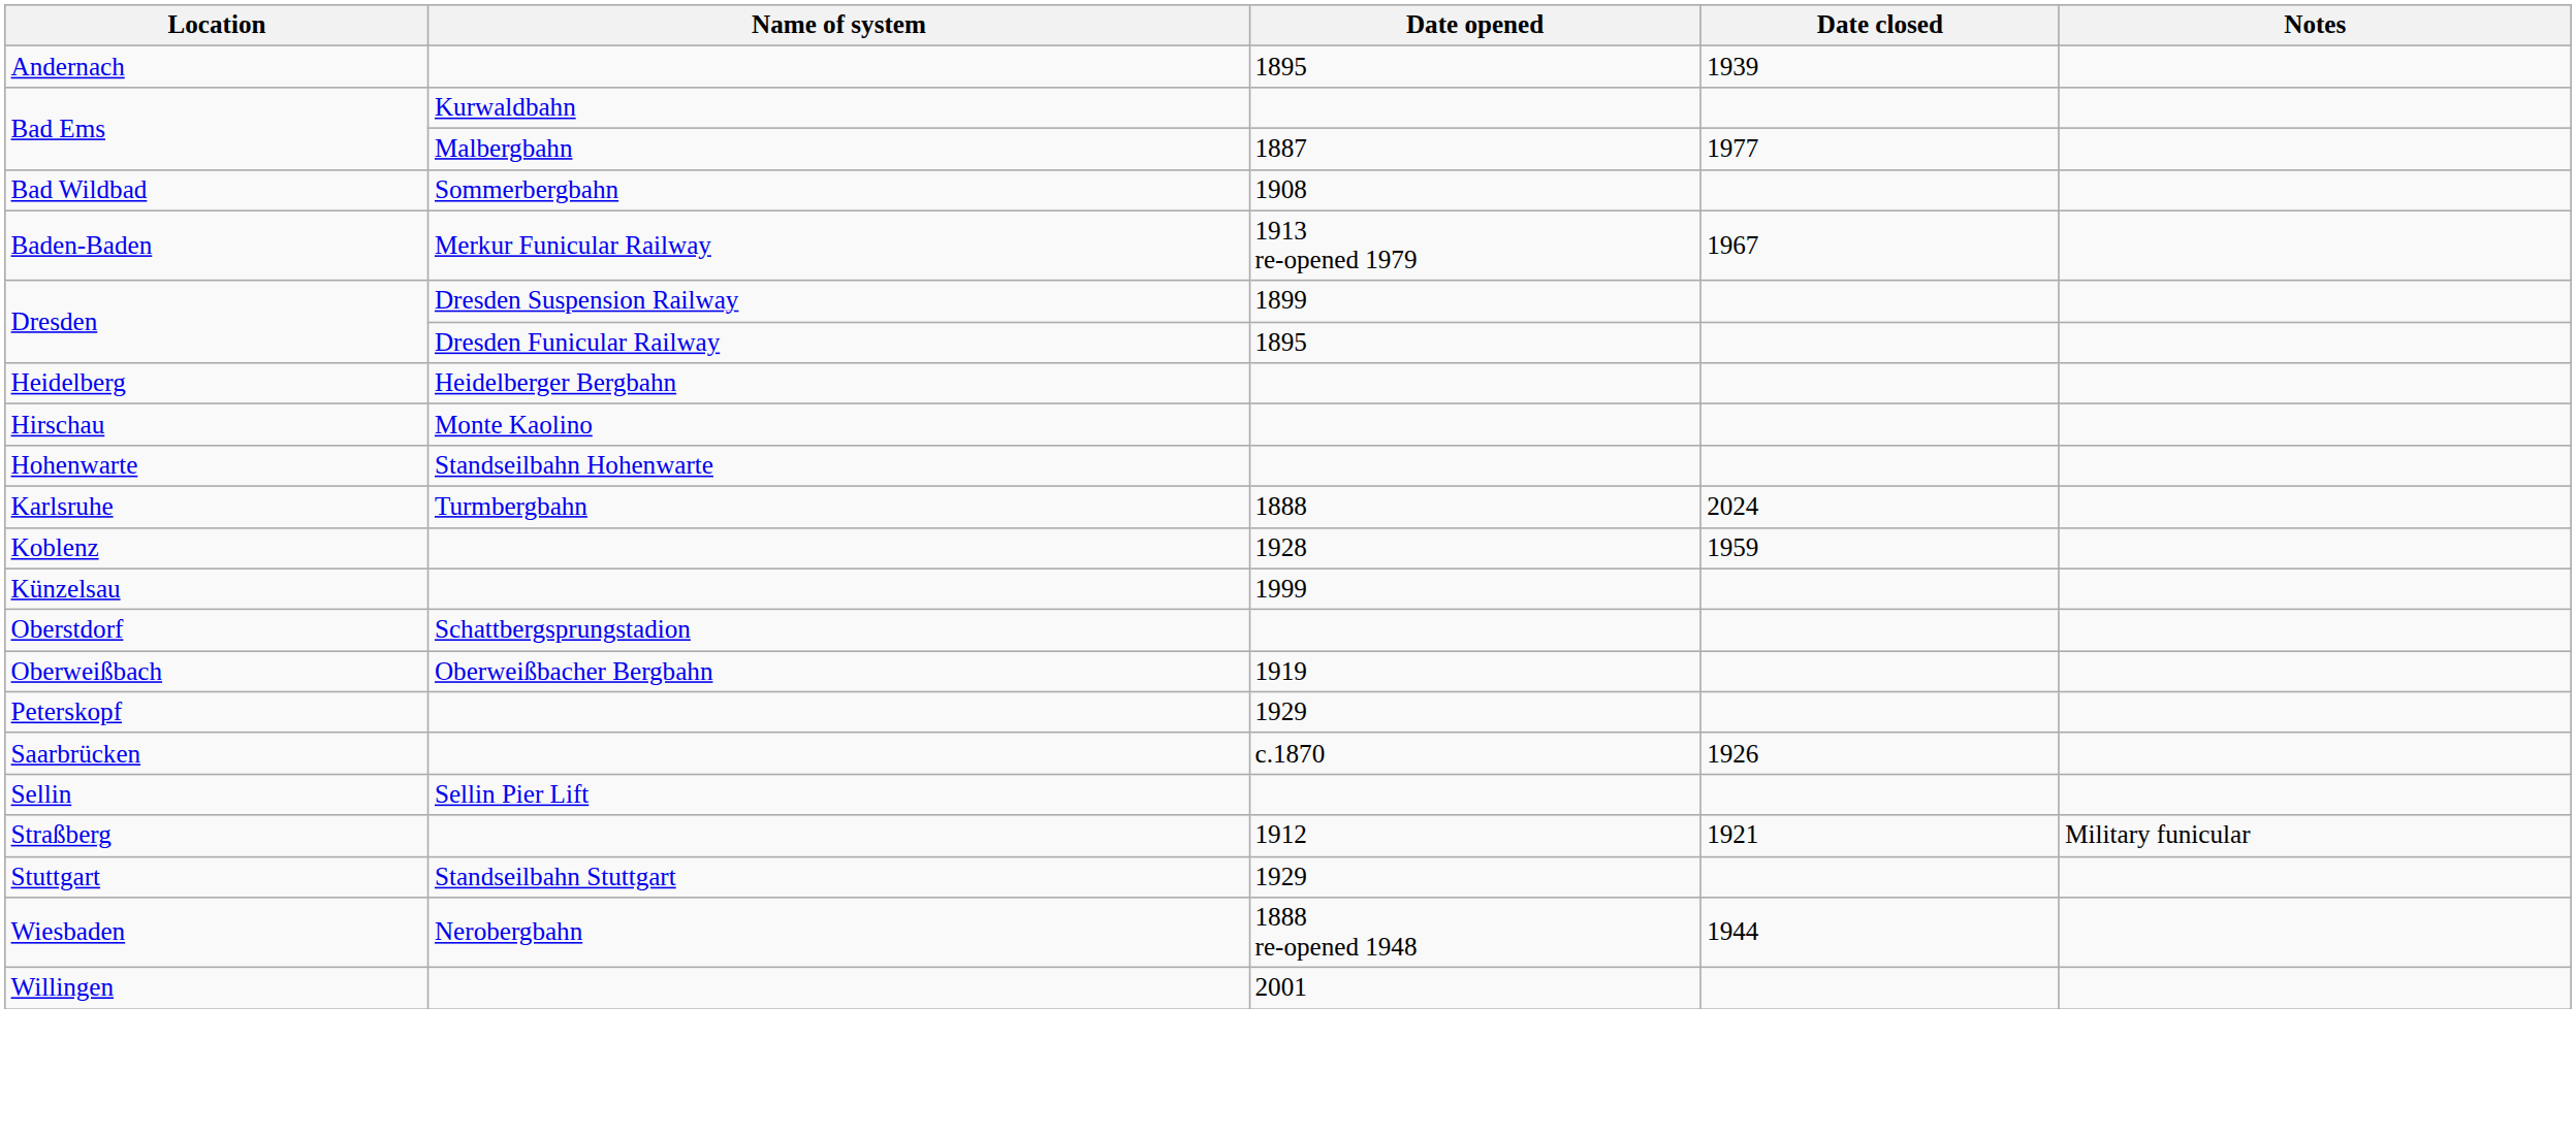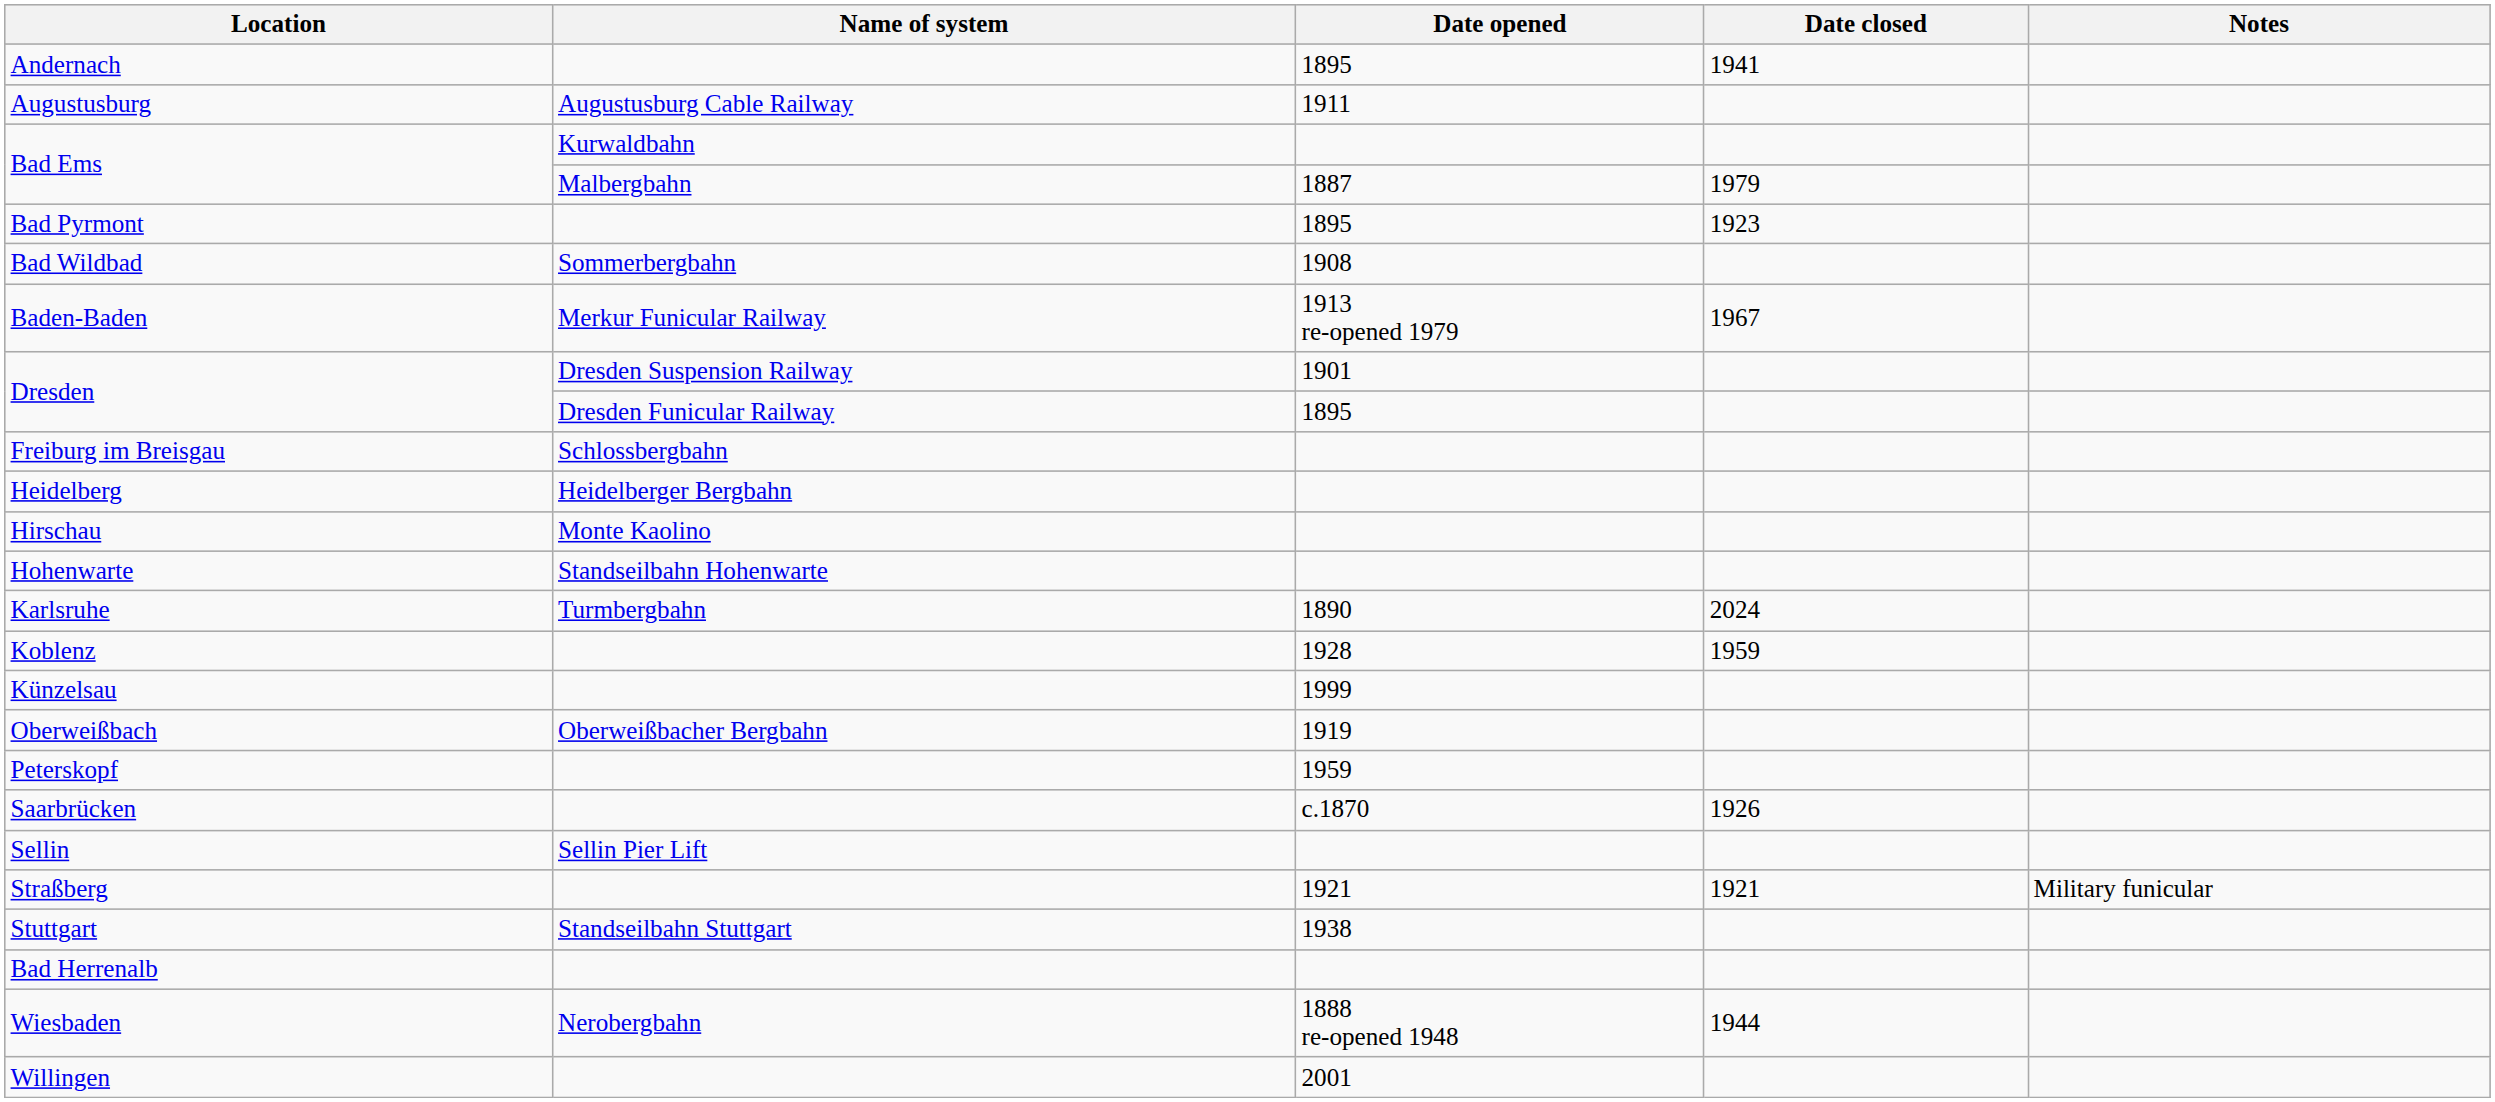Andernach | Date closed: 1939 -> 1941
+ row: Augustusburg | Augustusburg Cable Railway | 1911
Bad Ems / Malbergbahn | Date closed: 1977 -> 1979
+ row: Bad Pyrmont | 1895 | 1923
Dresden / Dresden Suspension Railway | Date opened: 1899 -> 1901
+ row: Freiburg im Breisgau | Schlossbergbahn
Karlsruhe | Date opened: 1888 -> 1890
- row: Oberstdorf | Schattbergsprungstadion
Peterskopf | Date opened: 1929 -> 1959
Straßberg | Date opened: 1912 -> 1921
Stuttgart | Date opened: 1929 -> 1938
+ row: Bad Herrenalb
